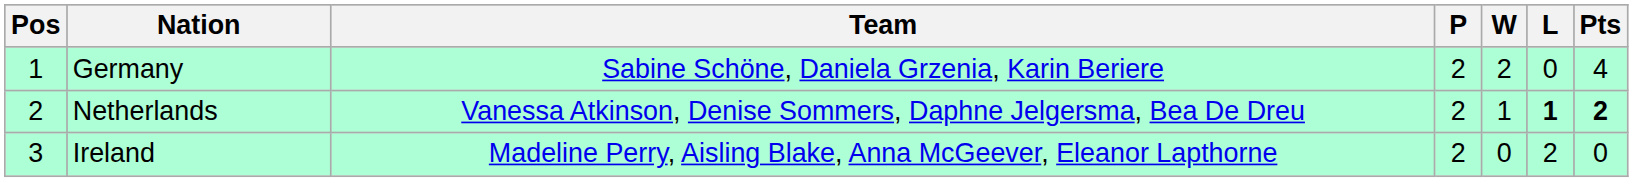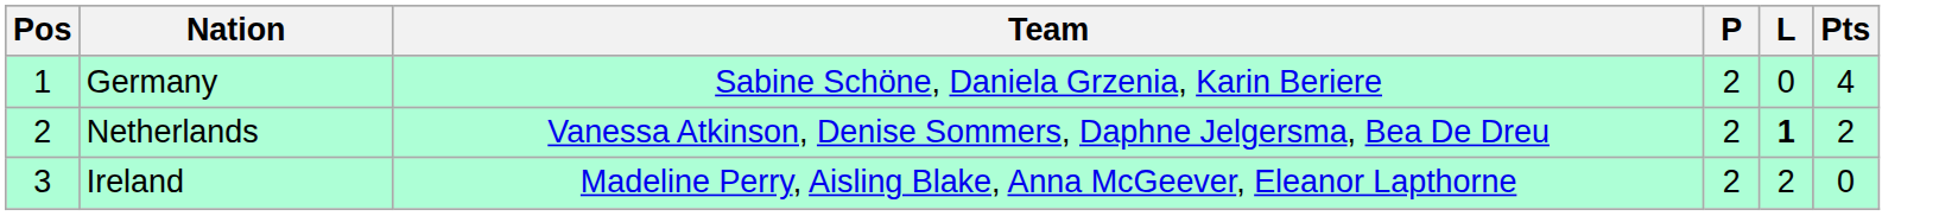- column: W | 2 | 1 | 0
Netherlands | Pts: bold -> normal
